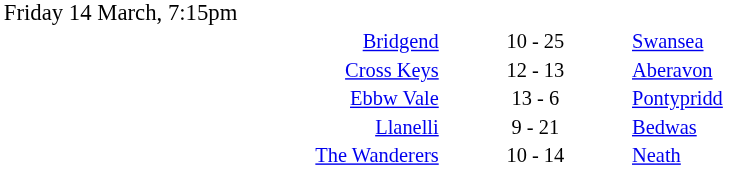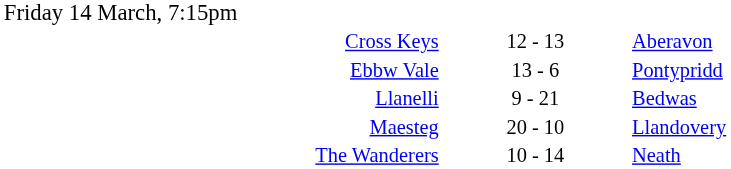- row: Bridgend | 10 - 25 | Swansea
+ row: Maesteg | 20 - 10 | Llandovery
